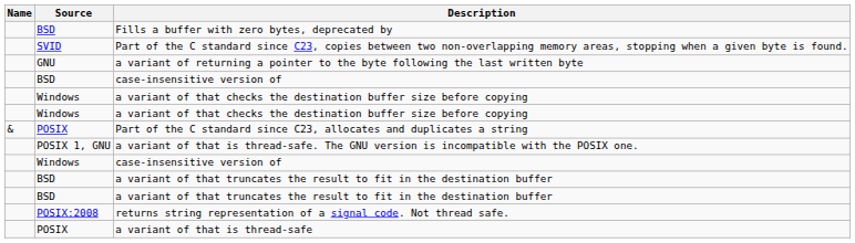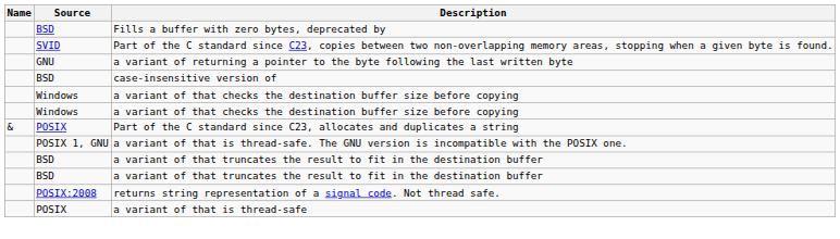- row: Windows | case-insensitive version of
